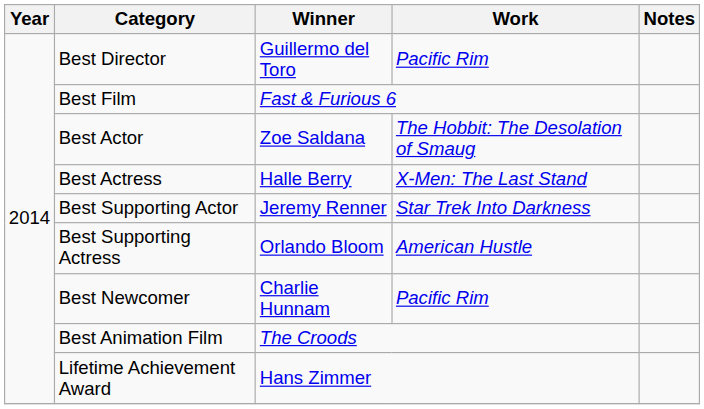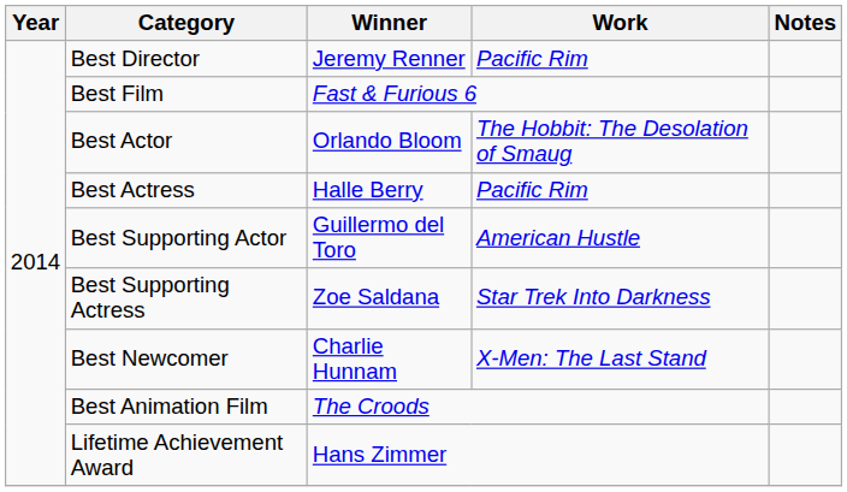Best Director | Winner: Guillermo del Toro -> Jeremy Renner
Best Actor | Winner: Zoe Saldana -> Orlando Bloom
Best Actress | Work: X-Men: The Last Stand -> Pacific Rim
Best Supporting Actor | Winner: Jeremy Renner -> Guillermo del Toro
Best Supporting Actor | Work: Star Trek Into Darkness -> American Hustle
Best Supporting Actress | Winner: Orlando Bloom -> Zoe Saldana
Best Supporting Actress | Work: American Hustle -> Star Trek Into Darkness
Best Newcomer | Work: Pacific Rim -> X-Men: The Last Stand
